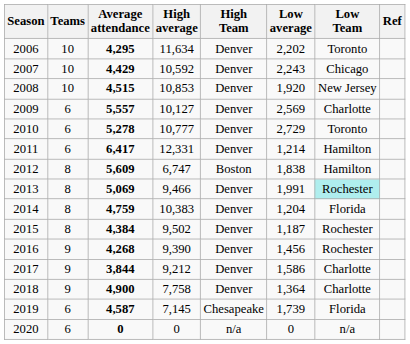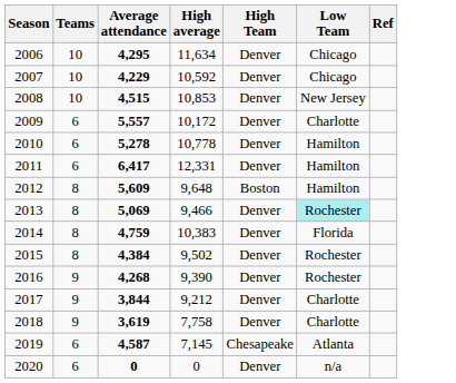- column: Low average | 2,202 | 2,243 | 1,920 | 2,569 | 2,729 | 1,214 | 1,838 | 1,991 | 1,204 | 1,187 | 1,456 | 1,586 | 1,364 | 1,739 | 0
2006 | Low Team: Toronto -> Chicago
2007 | Average attendance: 4,429 -> 4,229
2009 | High average: 10,127 -> 10,172
2010 | High average: 10,777 -> 10,778
2010 | Low Team: Toronto -> Hamilton
2012 | High average: 6,747 -> 9,648
2018 | Average attendance: 4,900 -> 3,619
2019 | Low Team: Florida -> Atlanta
2020 | High Team: n/a -> Denver
